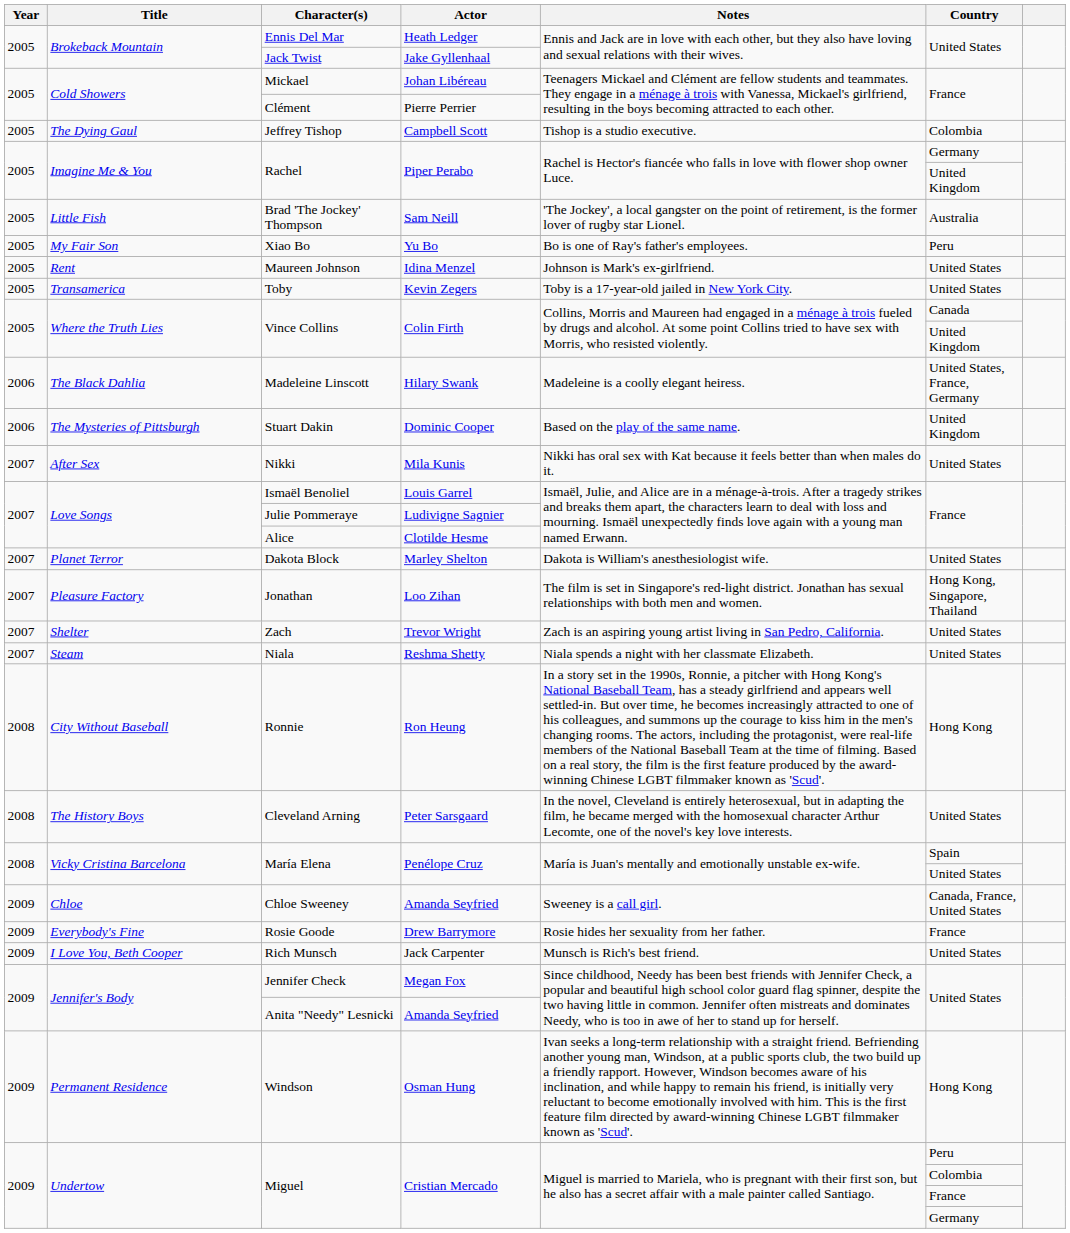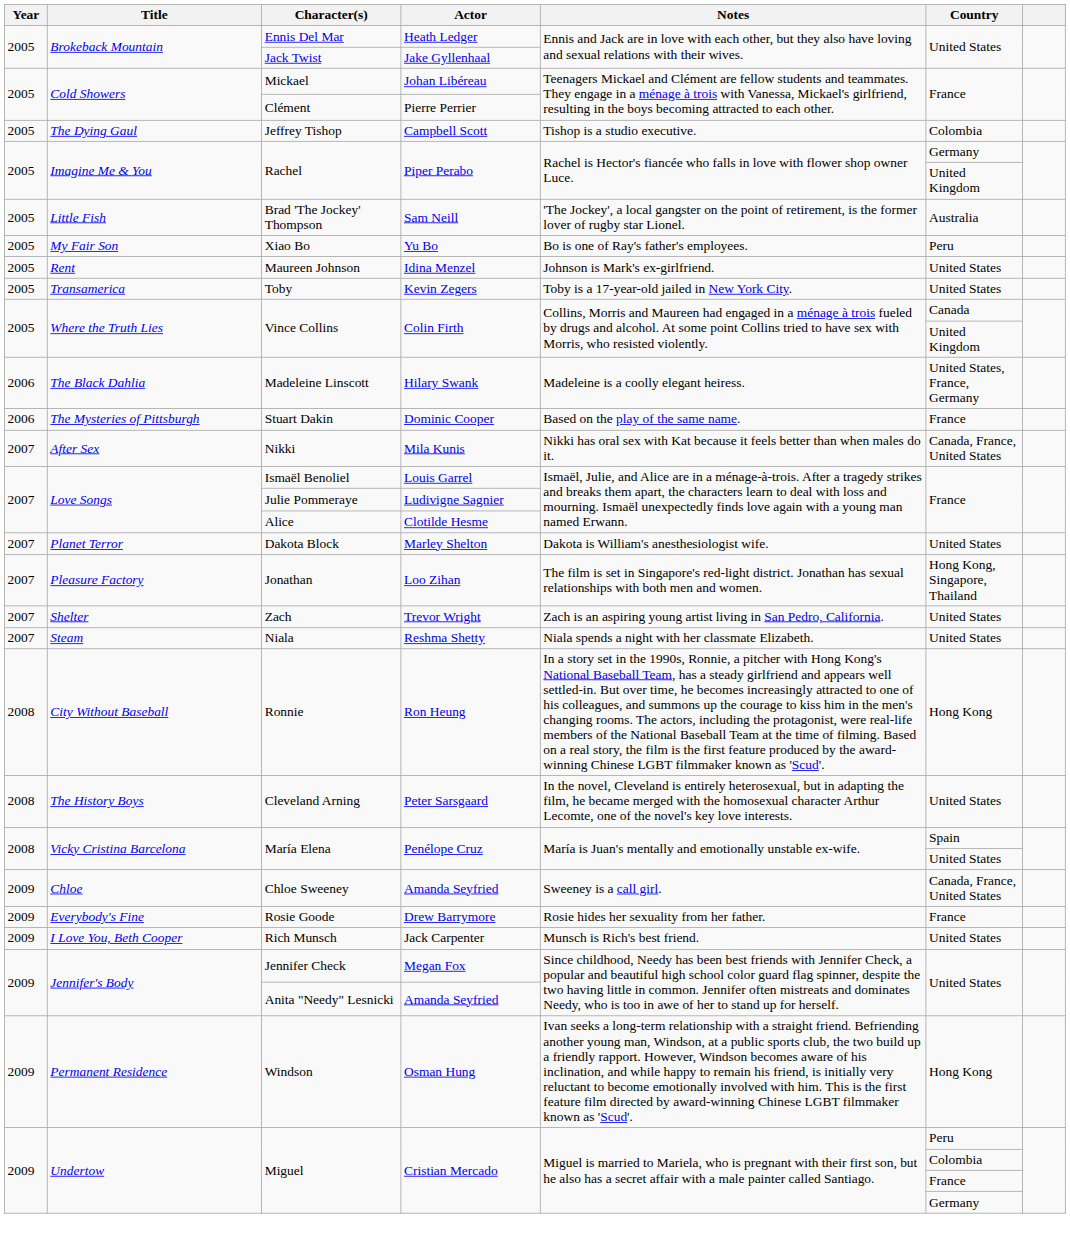Stuart Dakin | Country: United Kingdom -> France
Nikki | Country: United States -> Canada, France, United States
